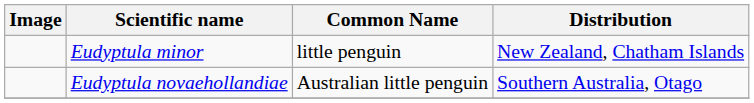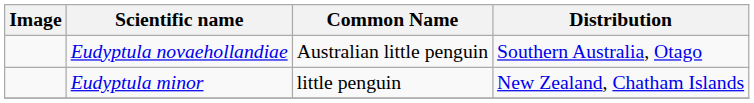rows swapped: Eudyptula minor <-> Eudyptula novaehollandiae
